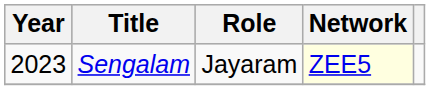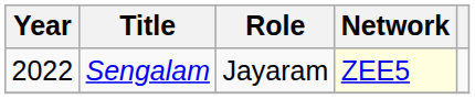Sengalam | Year: 2023 -> 2022
